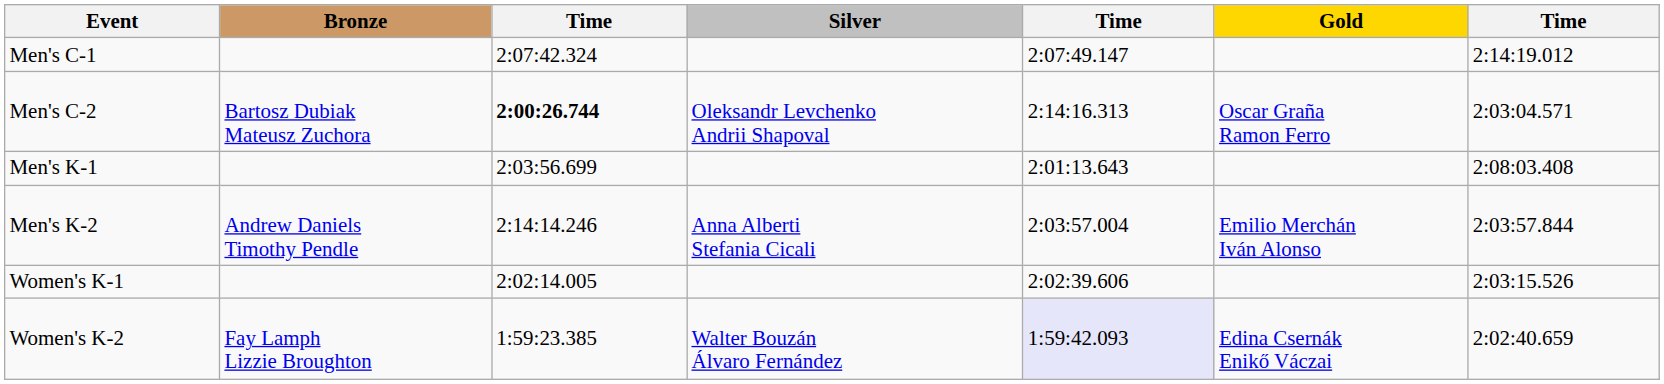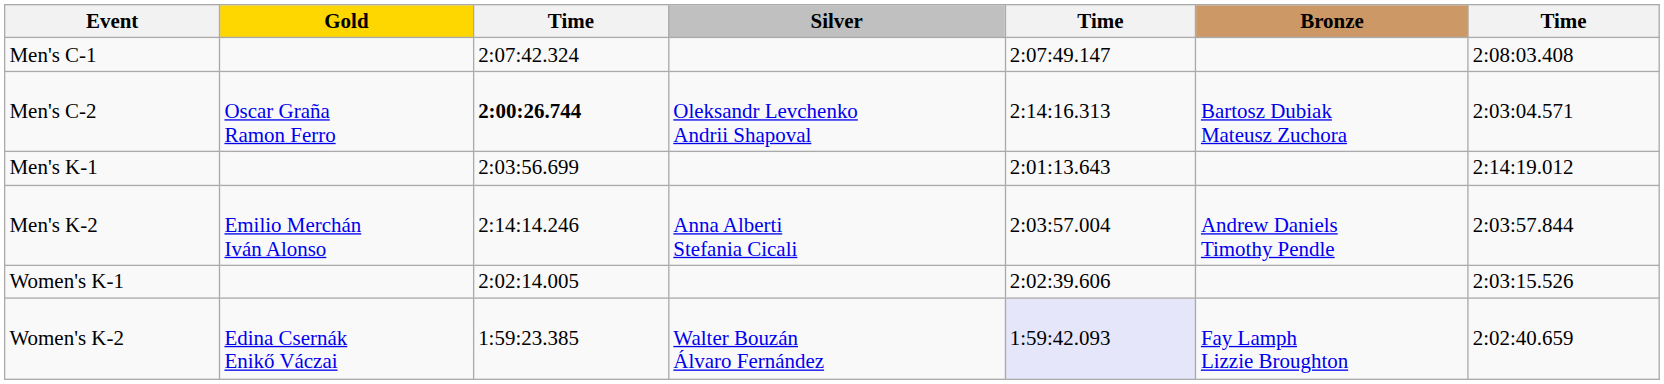columns swapped: Gold <-> Bronze
Men's C-1 | column 7: 2:14:19.012 -> 2:08:03.408
Men's K-1 | column 7: 2:08:03.408 -> 2:14:19.012
